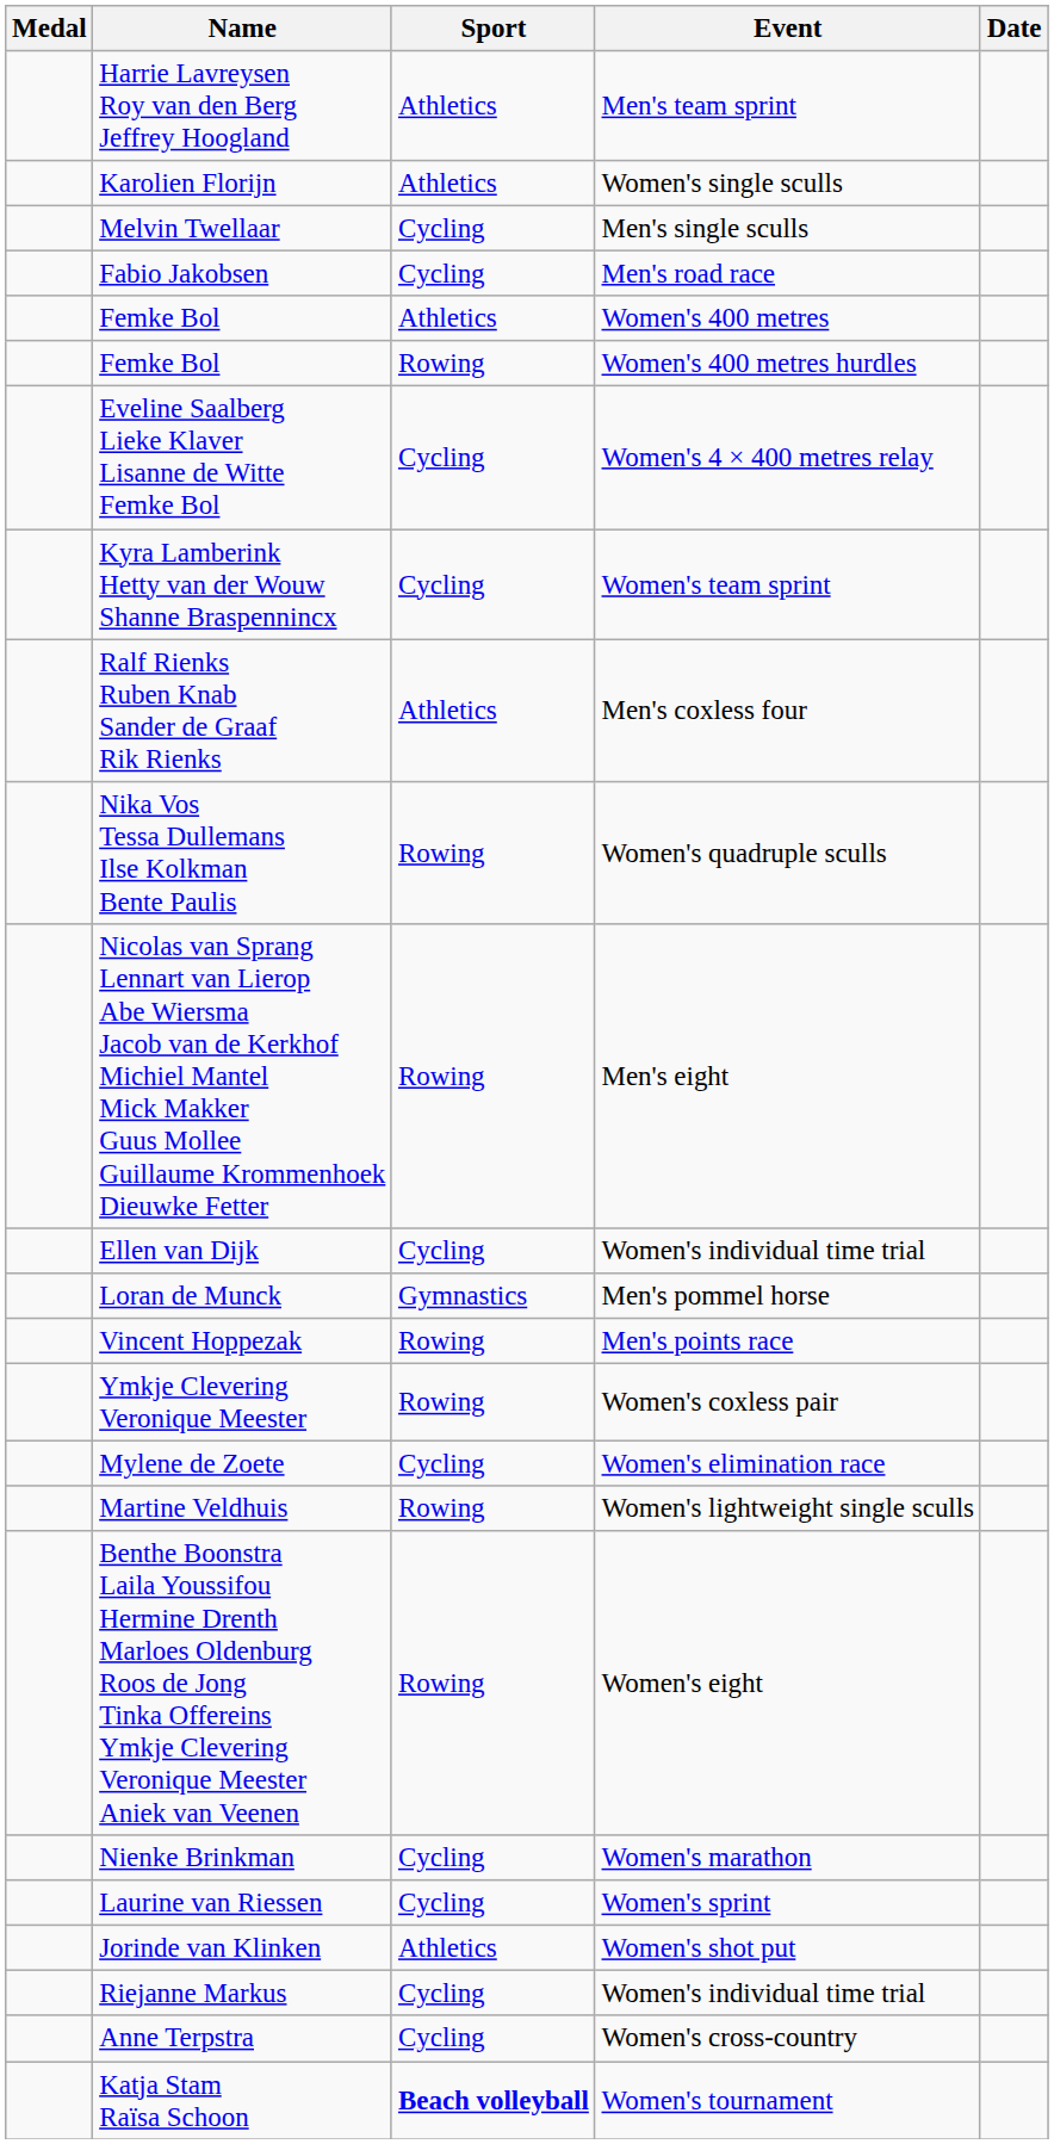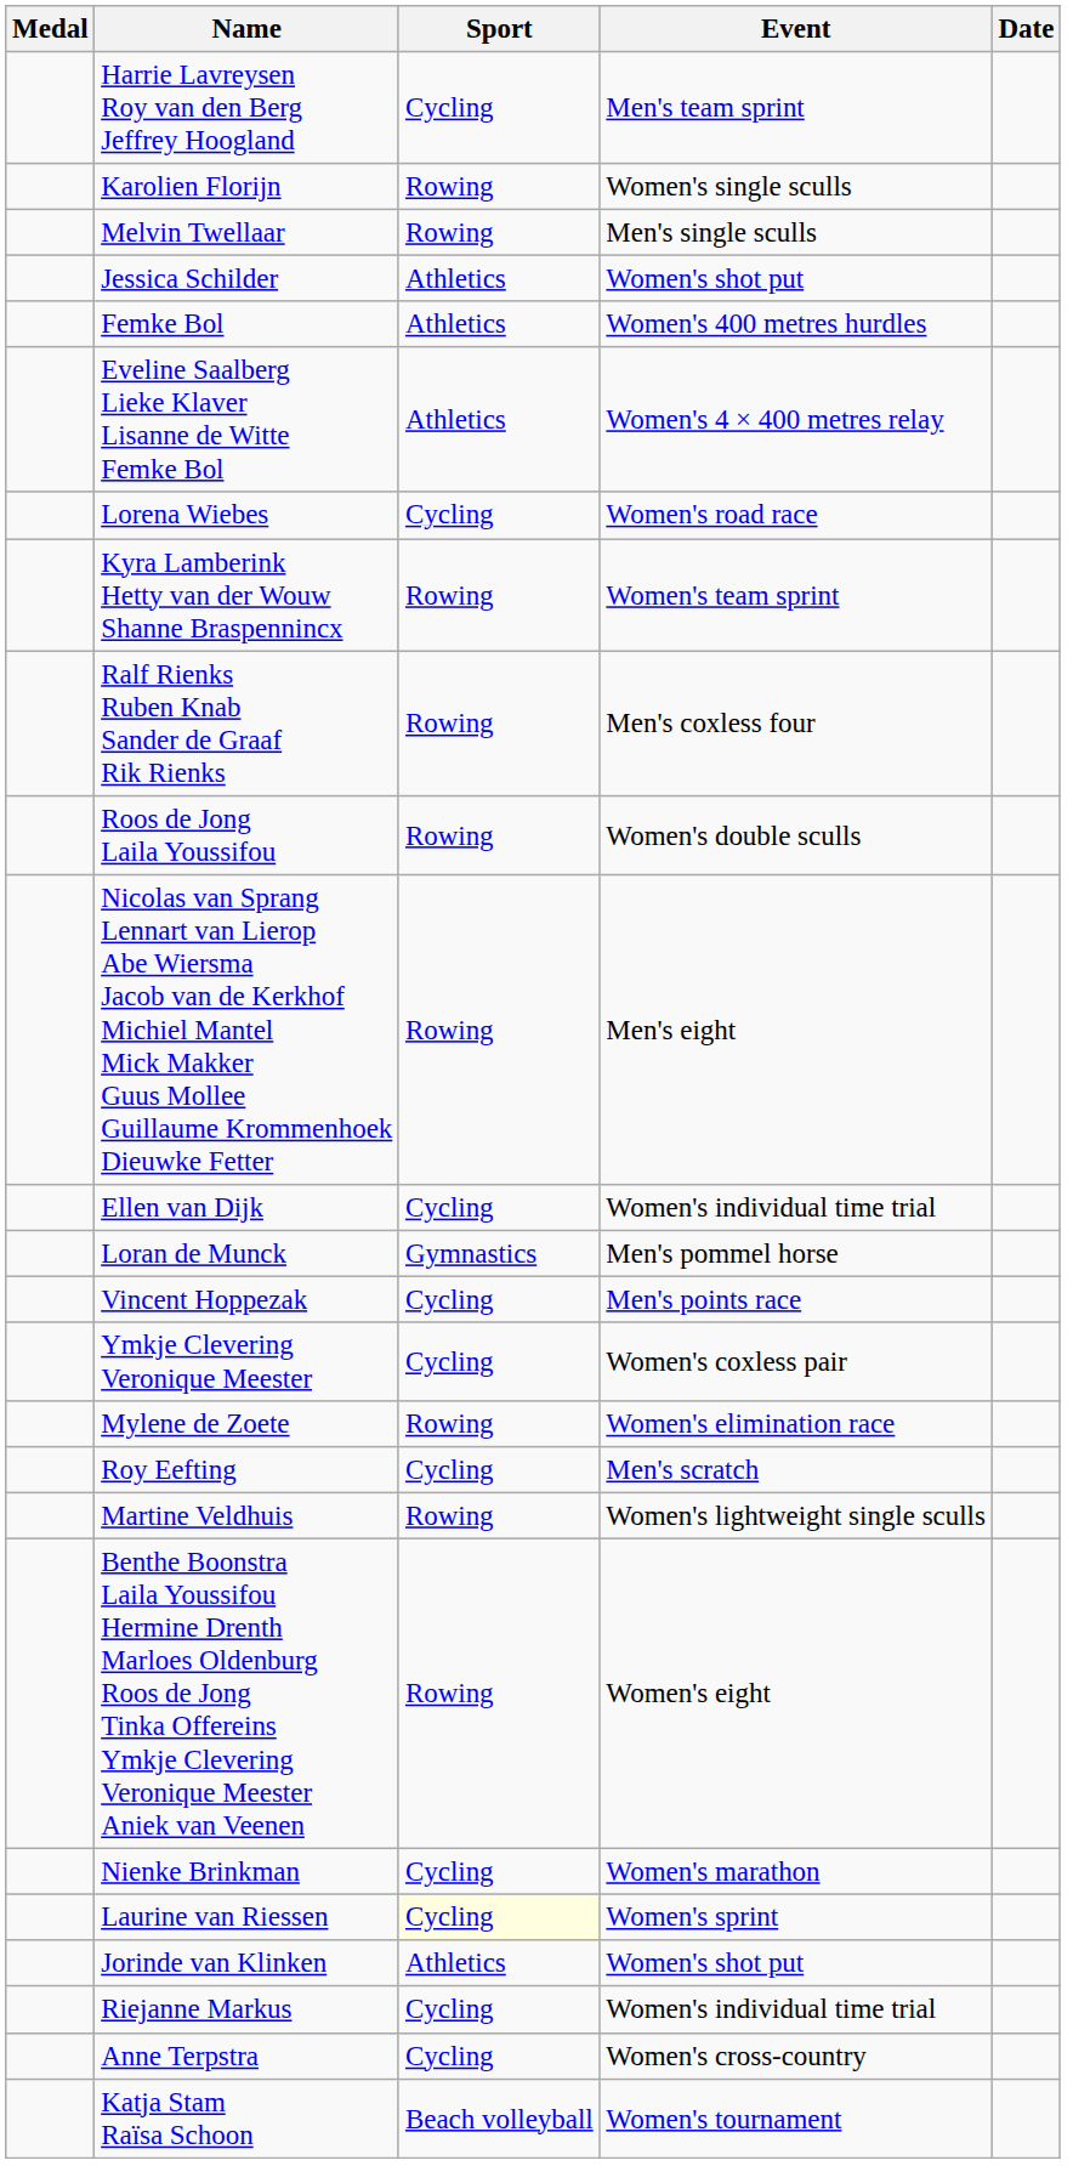Harrie Lavreysen Roy van den Berg Jeffrey Hoogland | Sport: Athletics -> Cycling
Karolien Florijn | Sport: Athletics -> Rowing
Melvin Twellaar | Sport: Cycling -> Rowing
- row: Fabio Jakobsen | Cycling | Men's road race
+ row: Jessica Schilder | Athletics | Women's shot put
- row: Femke Bol | Athletics | Women's 400 metres
Femke Bol / Women's 400 metres hurdles | Sport: Rowing -> Athletics
Eveline Saalberg Lieke Klaver Lisanne de Witte Femke Bol | Sport: Cycling -> Athletics
+ row: Lorena Wiebes | Cycling | Women's road race
Kyra Lamberink Hetty van der Wouw Shanne Braspennincx | Sport: Cycling -> Rowing
Ralf Rienks Ruben Knab Sander de Graaf Rik Rienks | Sport: Athletics -> Rowing
- row: Nika Vos Tessa Dullemans Ilse Kolkman Bente Paulis | Rowing | Women's quadruple sculls
+ row: Roos de Jong Laila Youssifou | Rowing | Women's double sculls
Vincent Hoppezak | Sport: Rowing -> Cycling
Ymkje Clevering Veronique Meester | Sport: Rowing -> Cycling
Mylene de Zoete | Sport: Cycling -> Rowing
+ row: Roy Eefting | Cycling | Men's scratch
Laurine van Riessen | Sport: no background -> lightyellow background
Katja Stam Raïsa Schoon | Sport: bold -> normal
